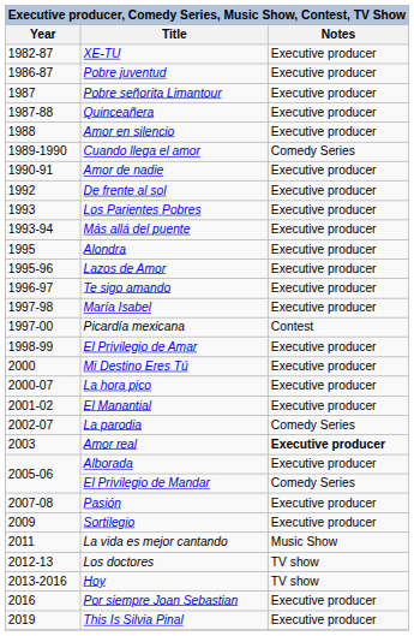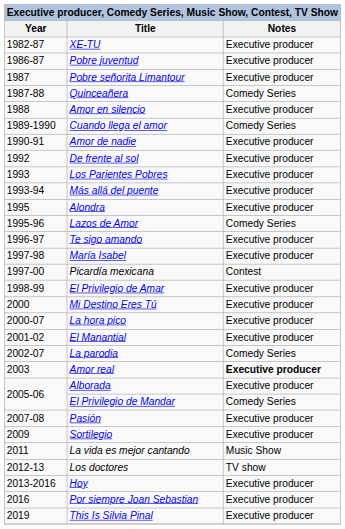Quinceañera | Notes: Executive producer -> Comedy Series
Lazos de Amor | Notes: Executive producer -> Comedy Series
Hoy | Notes: TV show -> Executive producer
